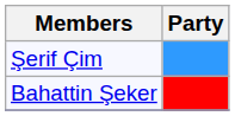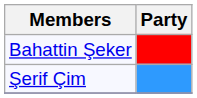rows swapped: Şerif Çim <-> Bahattin Şeker
